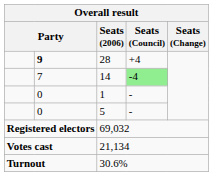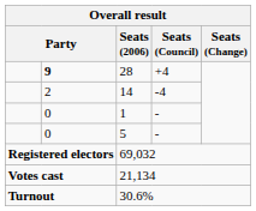14 | column 2: 7 -> 2
14 | Seats (Council): lightgreen background -> no background
